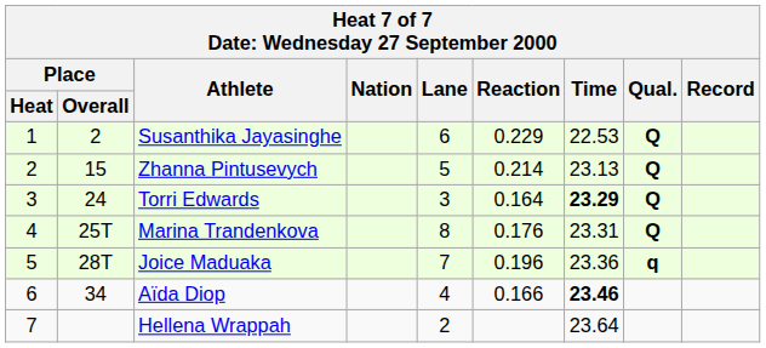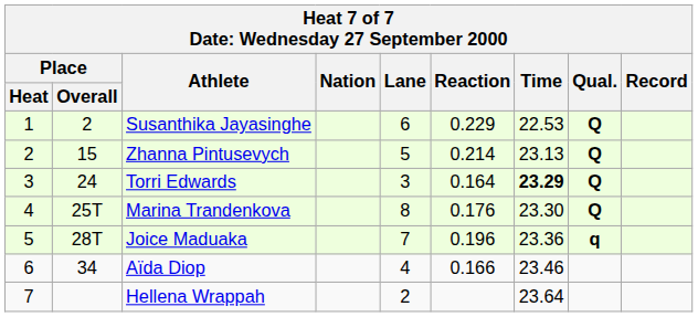Marina Trandenkova | Time: 23.31 -> 23.30
Aïda Diop | Time: bold -> normal
